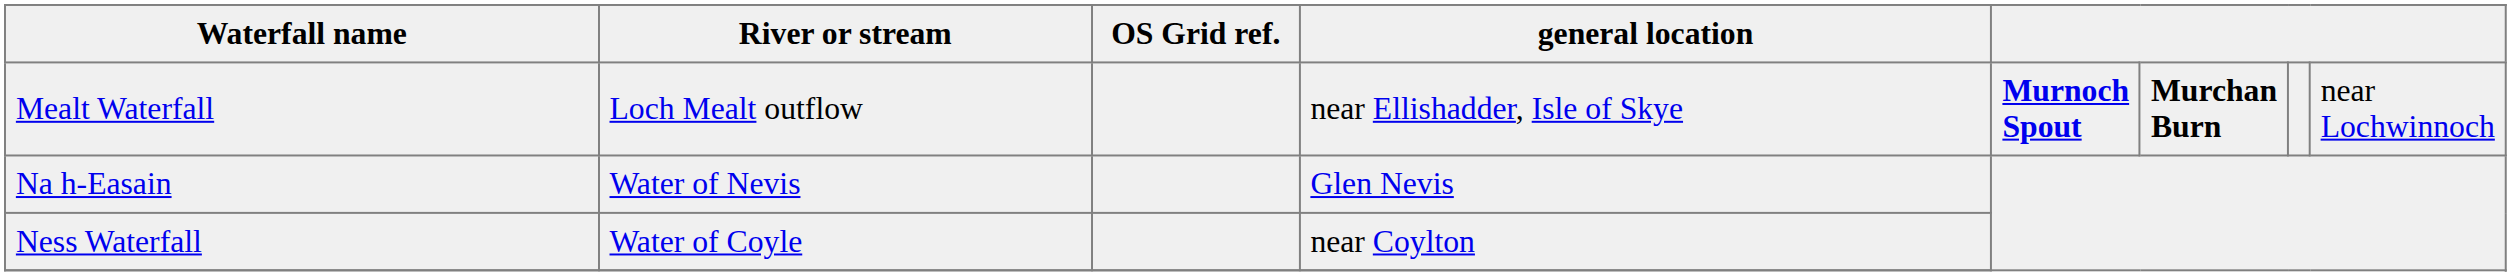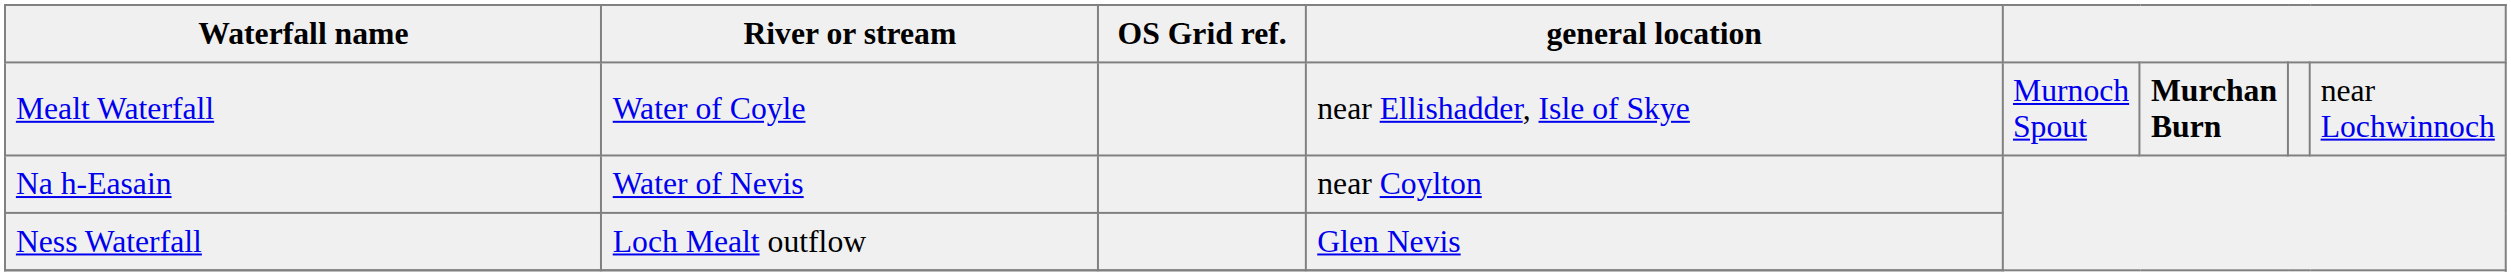Mealt Waterfall | River or stream: Loch Mealt outflow -> Water of Coyle
Mealt Waterfall | column 5: bold -> normal
Na h-Easain | general location: Glen Nevis -> near Coylton
Ness Waterfall | River or stream: Water of Coyle -> Loch Mealt outflow
Ness Waterfall | general location: near Coylton -> Glen Nevis
